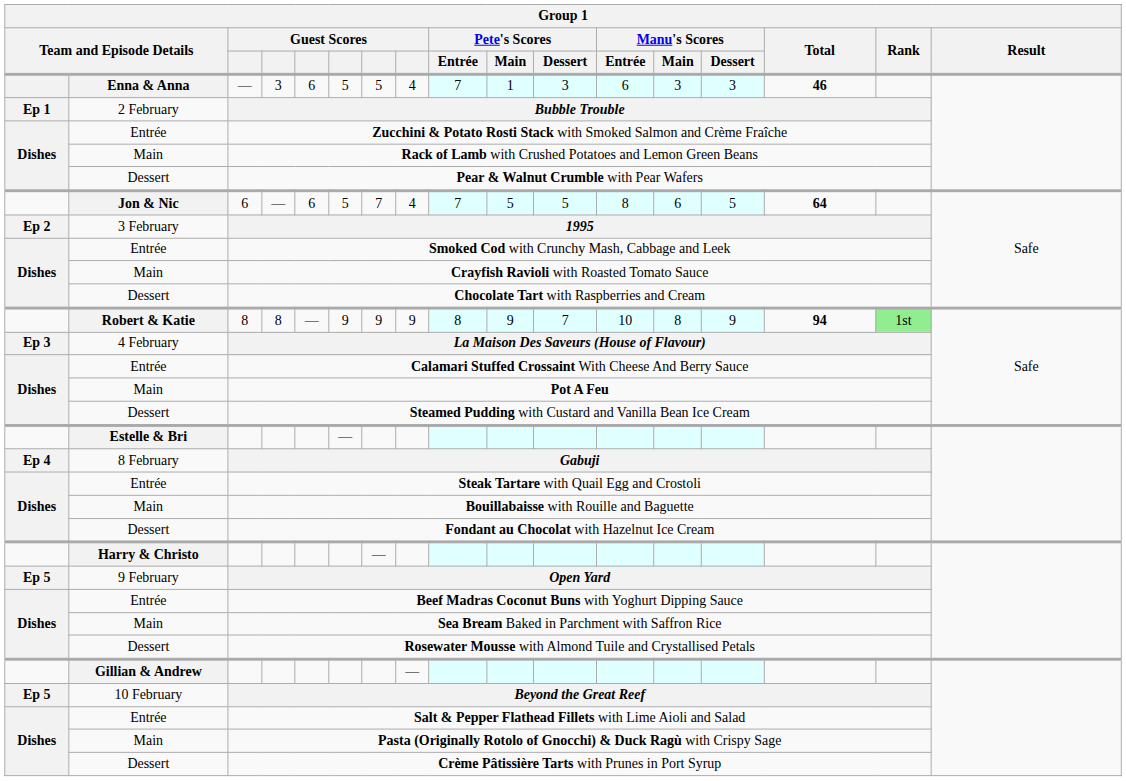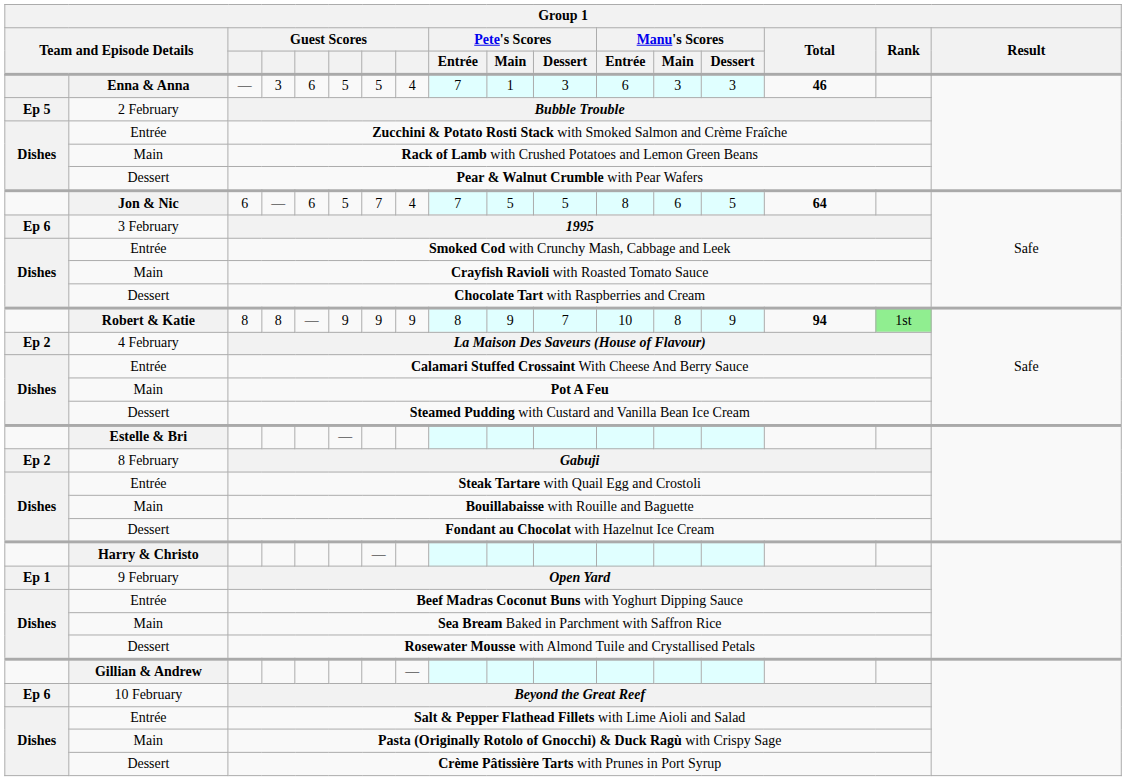Bubble Trouble | column 1: Ep 1 -> Ep 5
1995 | column 1: Ep 2 -> Ep 6
La Maison Des Saveurs (House of Flavour) | column 1: Ep 3 -> Ep 2
Gabuji | column 1: Ep 4 -> Ep 2
Open Yard | column 1: Ep 5 -> Ep 1
Beyond the Great Reef | column 1: Ep 5 -> Ep 6
